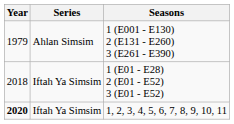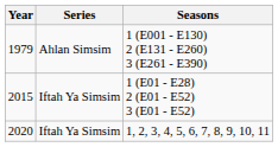1 (E01 - E28) 2 (E01 - E52) 3 (E01 - E52) | Year: 2018 -> 2015
1, 2, 3, 4, 5, 6, 7, 8, 9, 10, 11 | Year: bold -> normal
